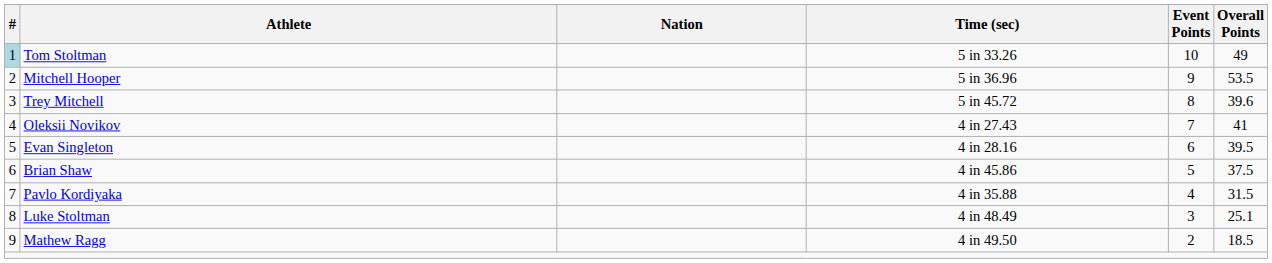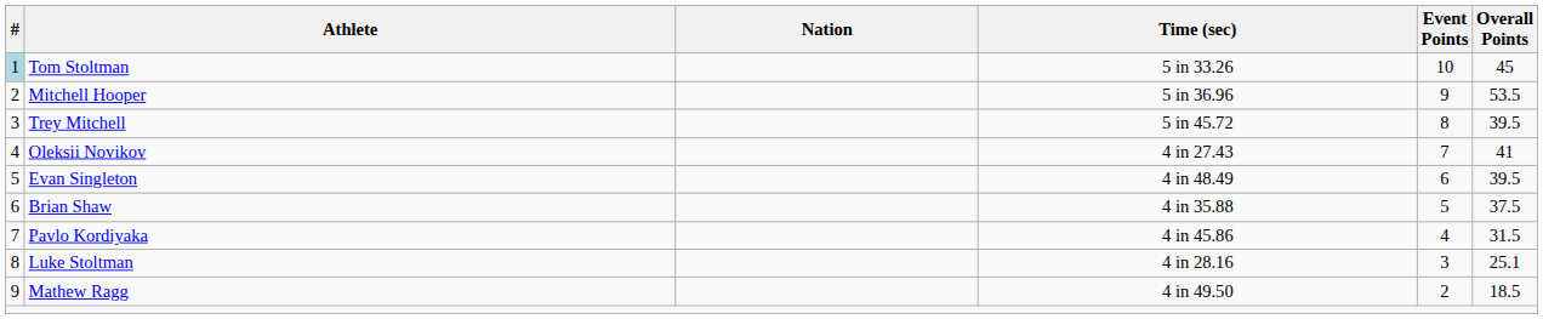Tom Stoltman | Overall Points: 49 -> 45
Trey Mitchell | Overall Points: 39.6 -> 39.5
Evan Singleton | Time (sec): 4 in 28.16 -> 4 in 48.49
Brian Shaw | Time (sec): 4 in 45.86 -> 4 in 35.88
Pavlo Kordiyaka | Time (sec): 4 in 35.88 -> 4 in 45.86
Luke Stoltman | Time (sec): 4 in 48.49 -> 4 in 28.16
